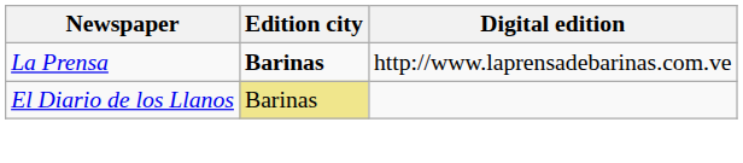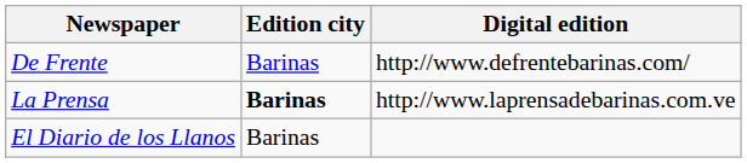+ row: De Frente | Barinas | http://www.defrentebarinas.com/
El Diario de los Llanos | Edition city: khaki background -> no background
